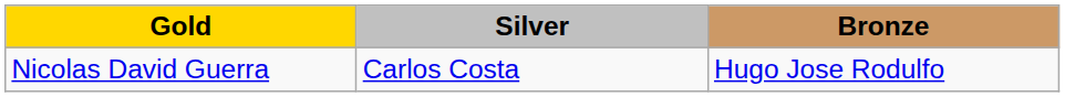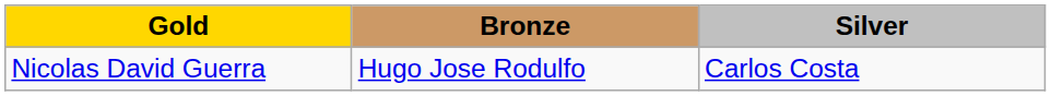columns swapped: Silver <-> Bronze
